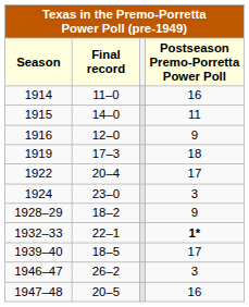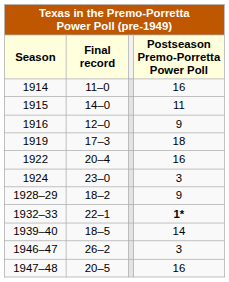1922 | Postseason Premo-Porretta Power Poll: 17 -> 16
1939–40 | Postseason Premo-Porretta Power Poll: 17 -> 14
